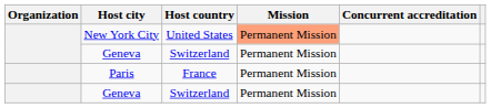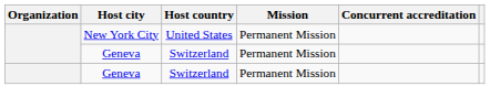New York City | Mission: lightsalmon background -> no background
- row: Paris | France | Permanent Mission
